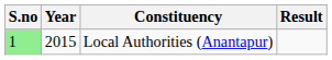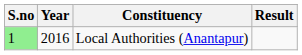Local Authorities (Anantapur) | Year: 2015 -> 2016
